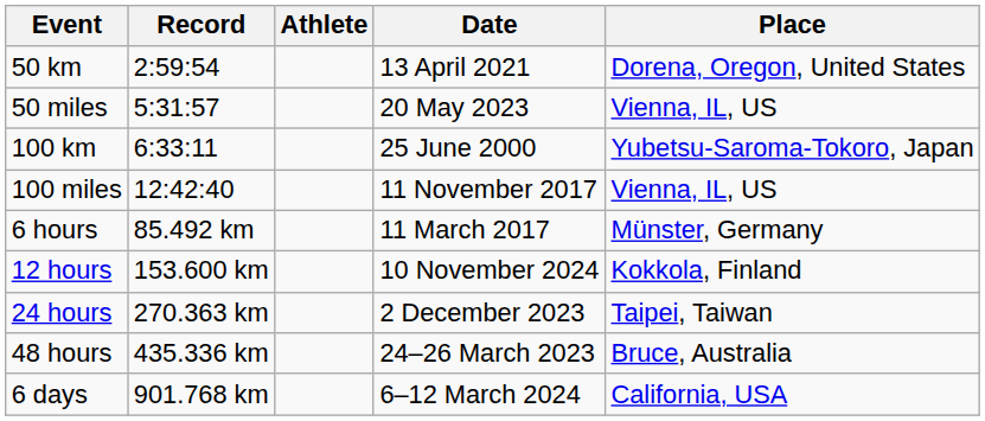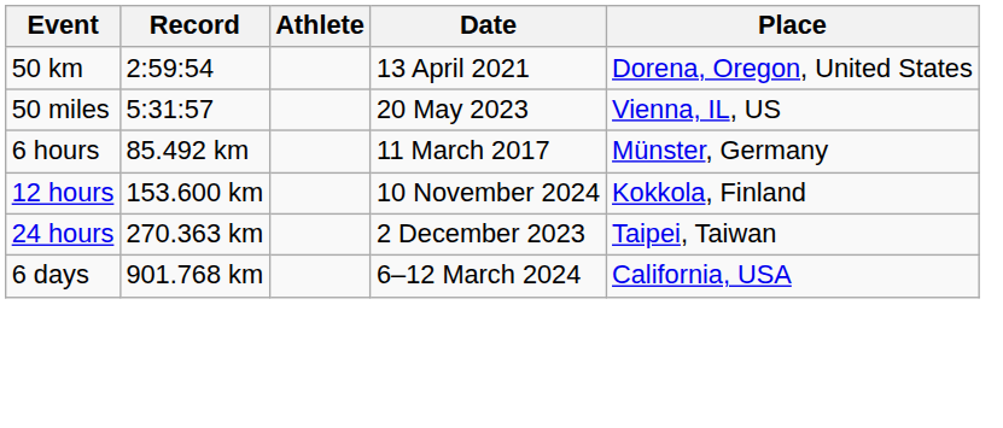- row: 100 km | 6:33:11 | 25 June 2000 | Yubetsu-Saroma-Tokoro, Japan
- row: 100 miles | 12:42:40 | 11 November 2017 | Vienna, IL, US
- row: 48 hours | 435.336 km | 24–26 March 2023 | Bruce, Australia
